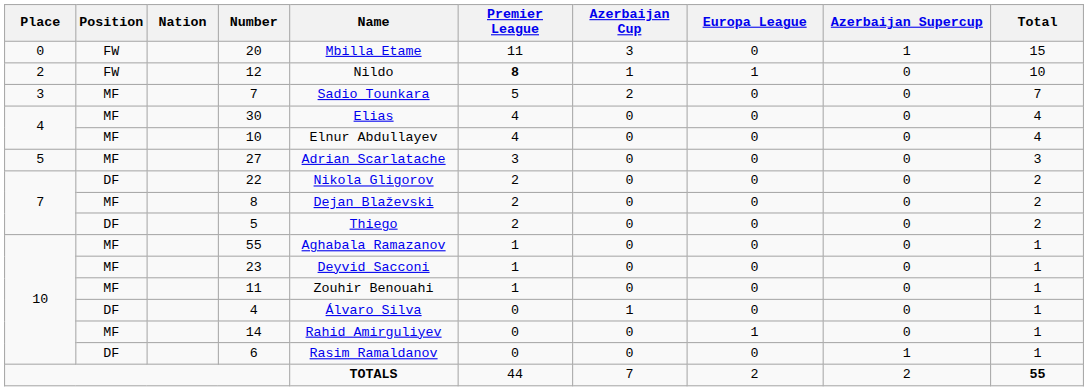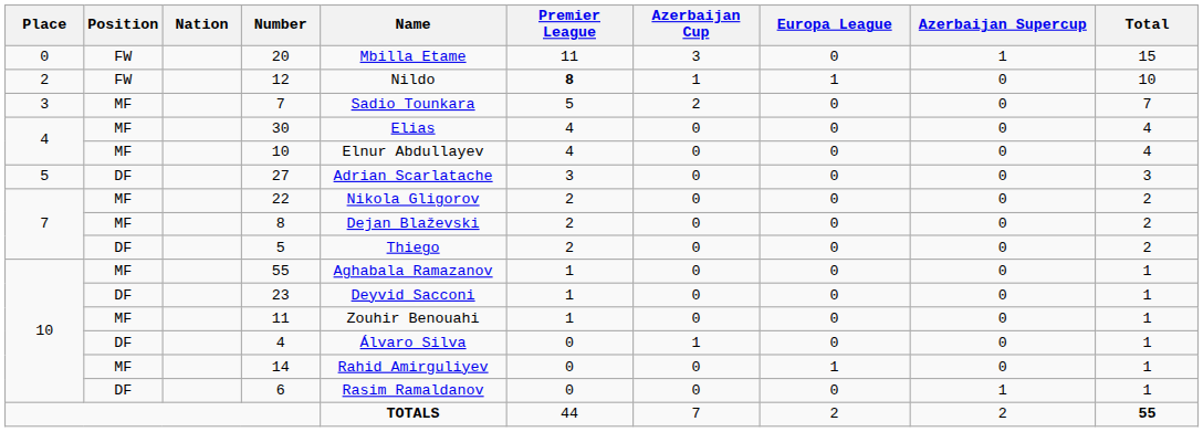27 | Position: MF -> DF
22 | Position: DF -> MF
23 | Position: MF -> DF
